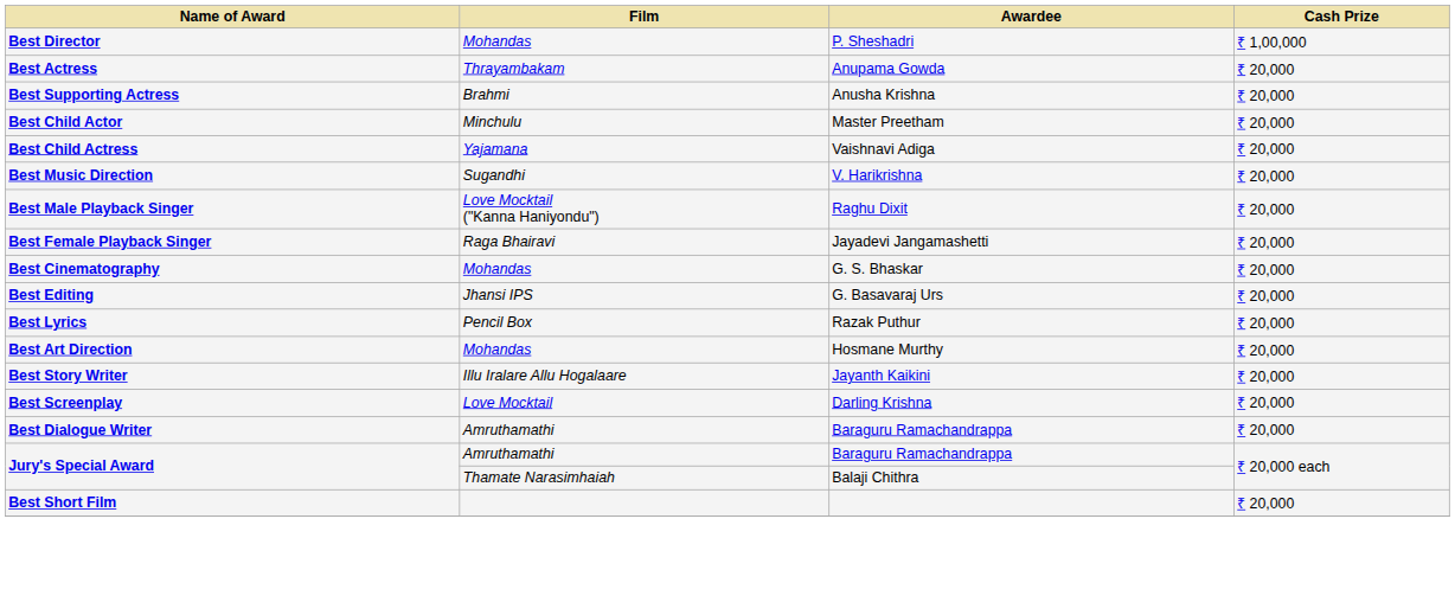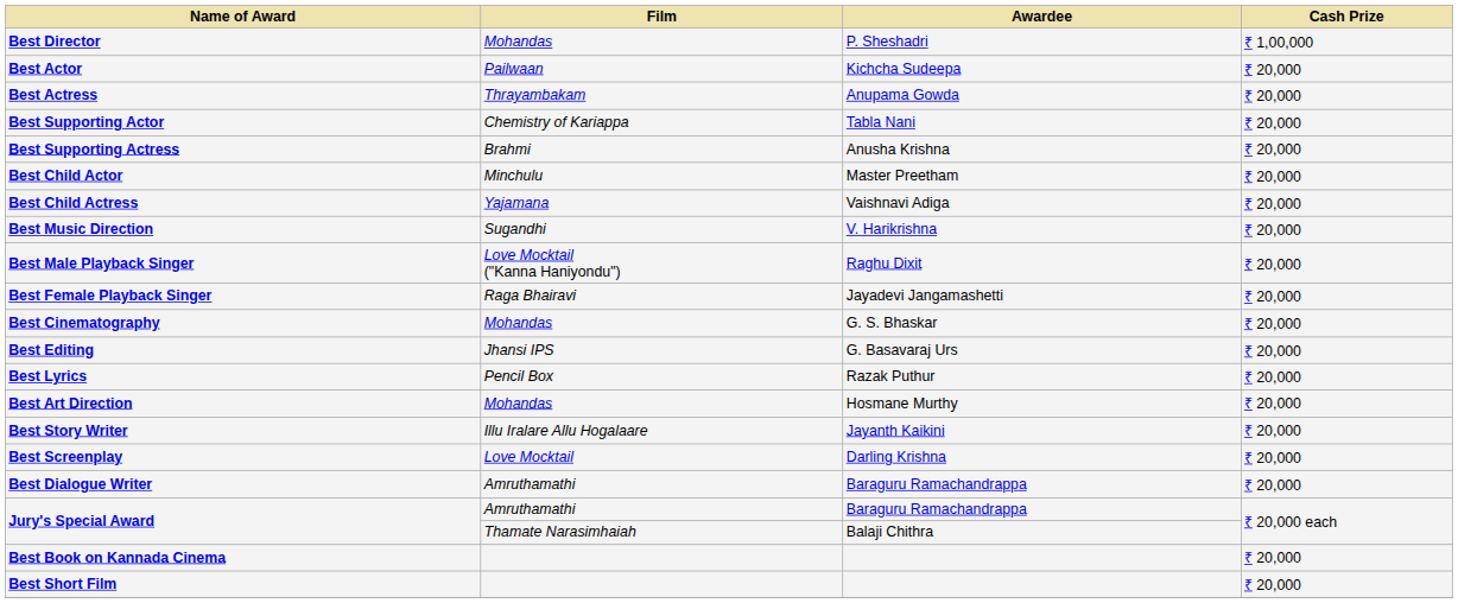+ row: Best Actor | Pailwaan | Kichcha Sudeepa | ₹ 20,000
+ row: Best Supporting Actor | Chemistry of Kariappa | Tabla Nani | ₹ 20,000
+ row: Best Book on Kannada Cinema | ₹ 20,000
